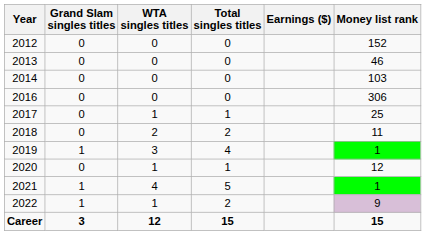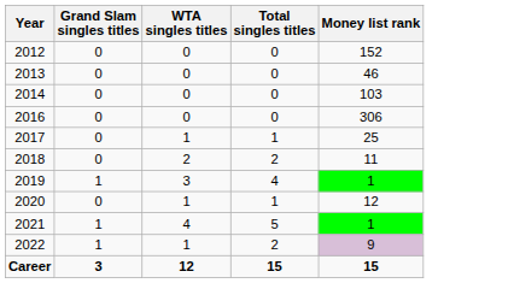- column: Earnings ($)
